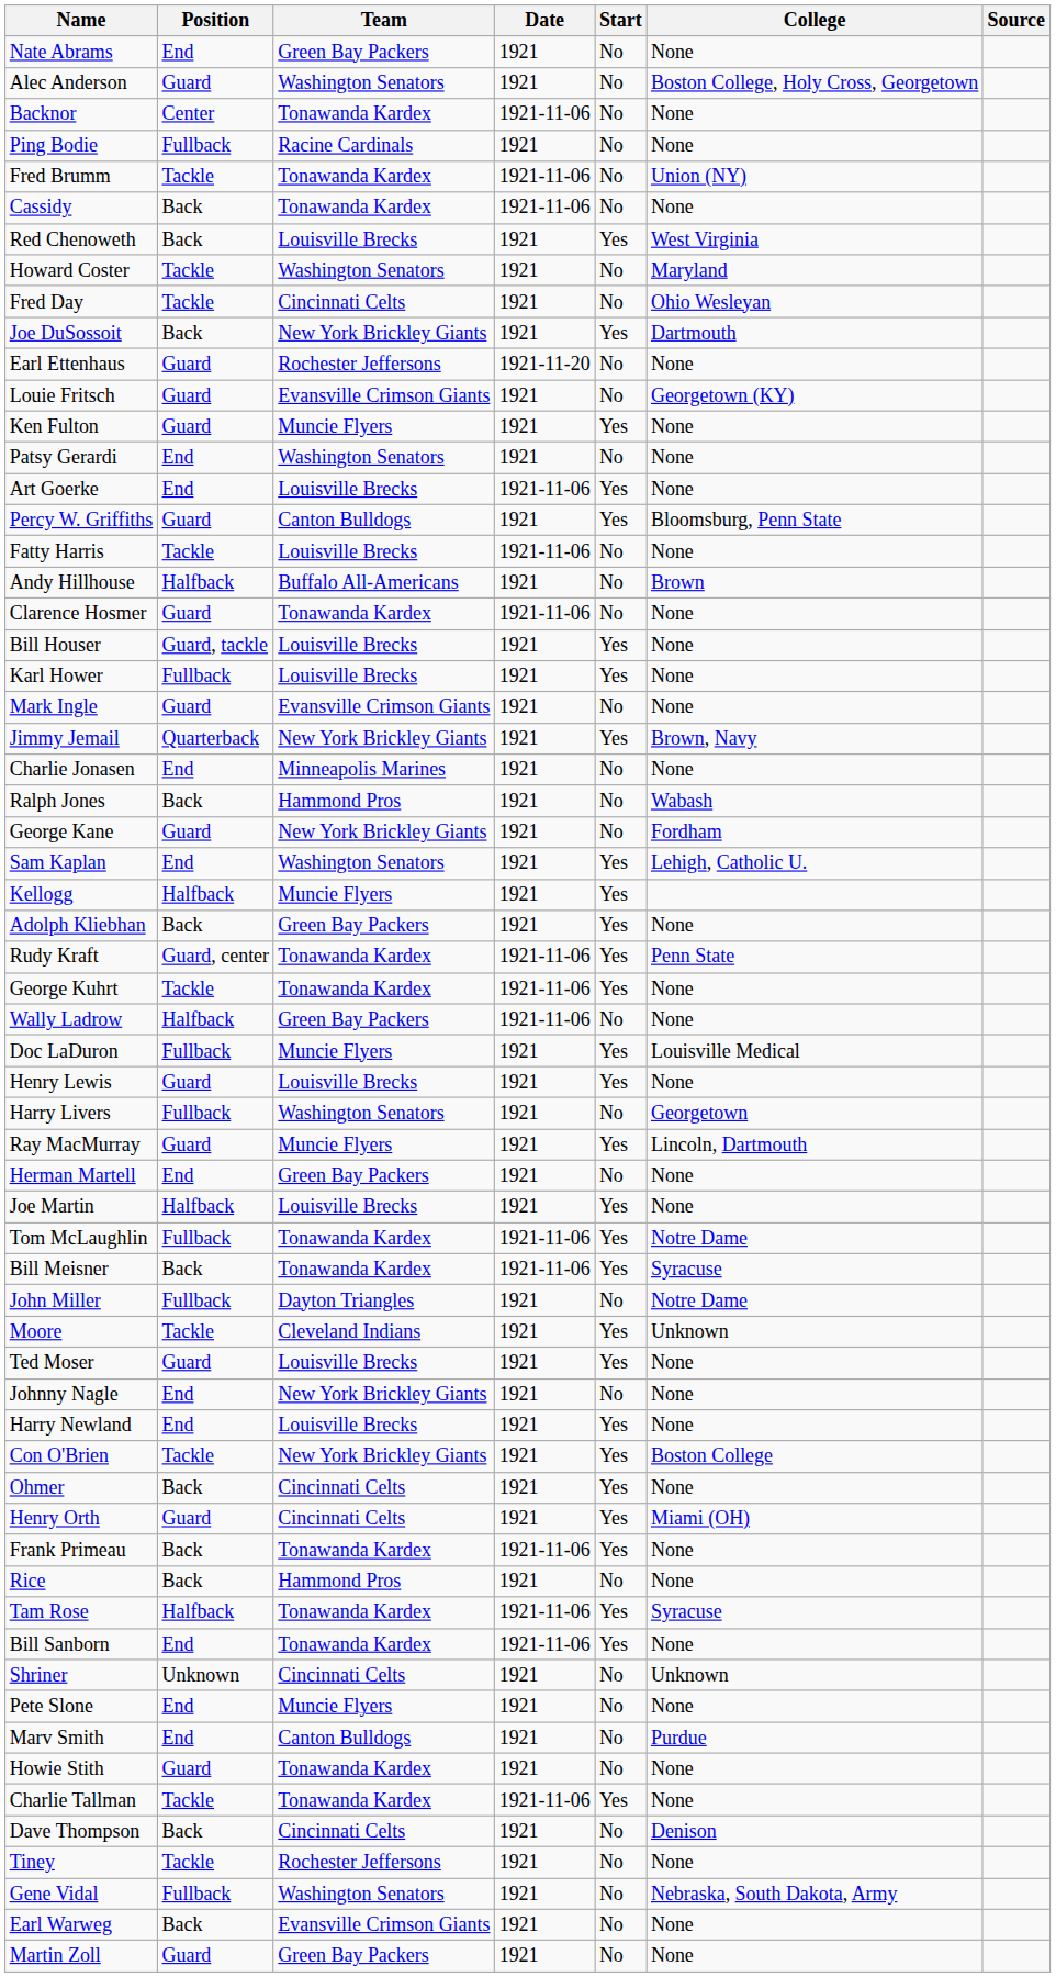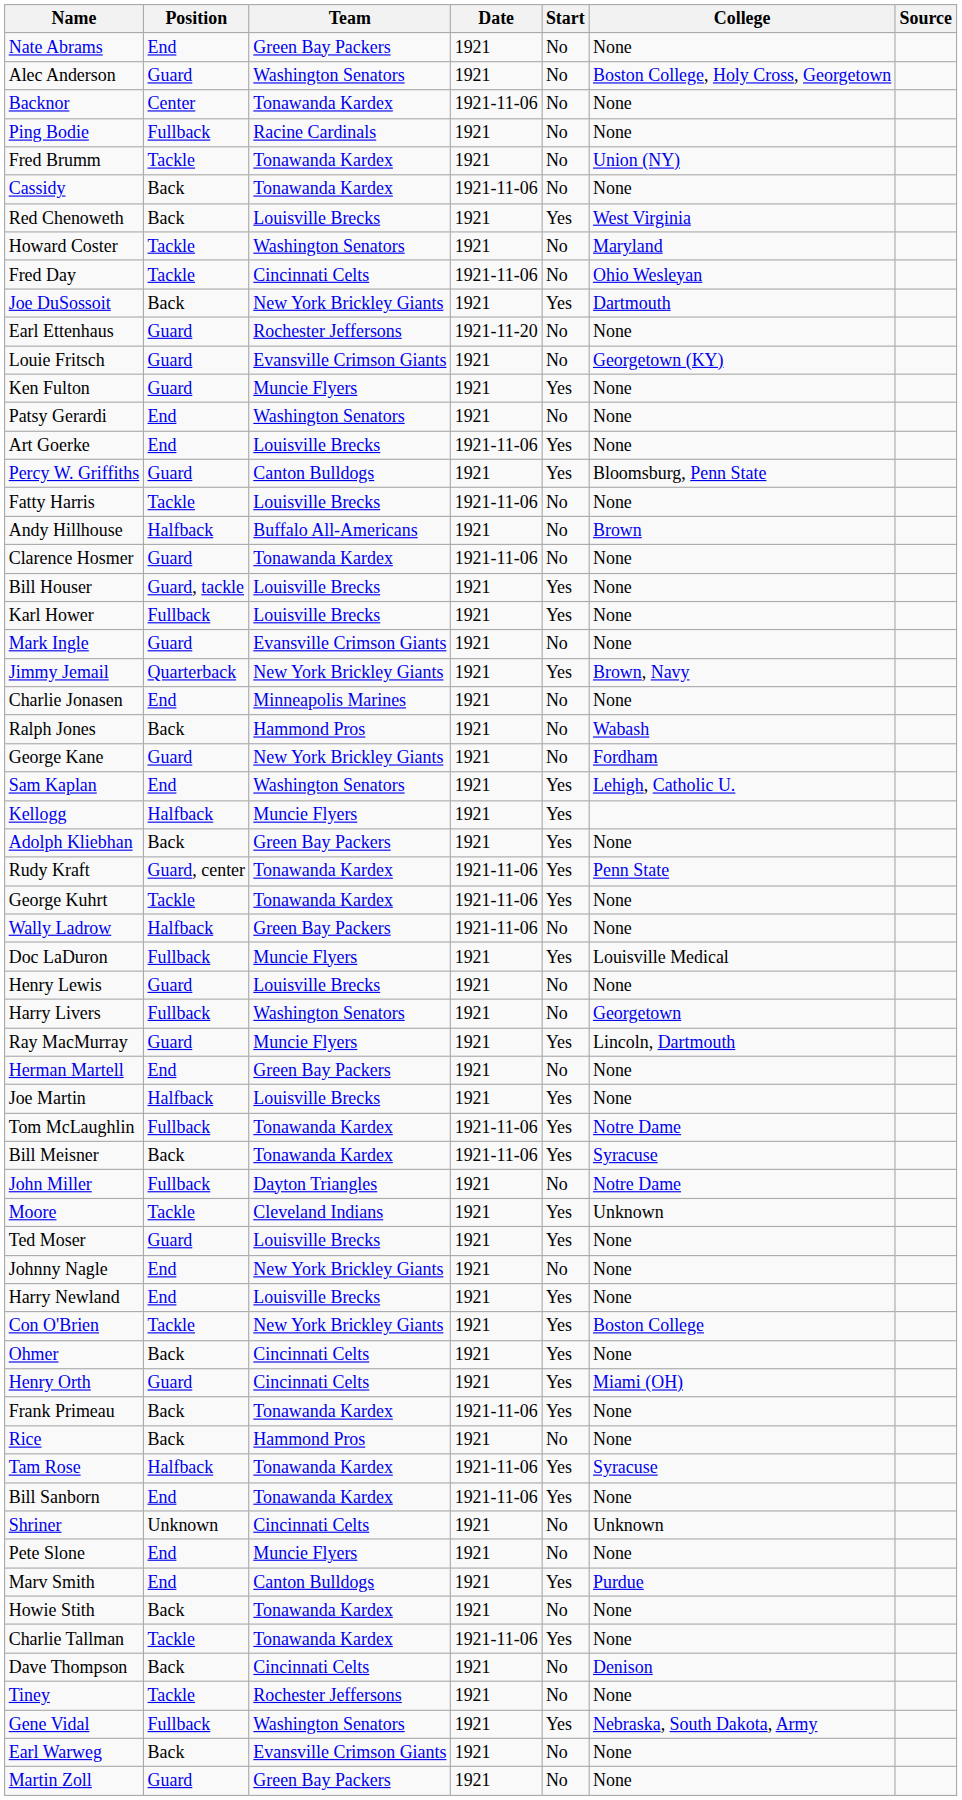Fred Brumm | Date: 1921-11-06 -> 1921
Fred Day | Date: 1921 -> 1921-11-06
Henry Lewis | Start: Yes -> No
Marv Smith | Start: No -> Yes
Howie Stith | Position: Guard -> Back
Gene Vidal | Start: No -> Yes
